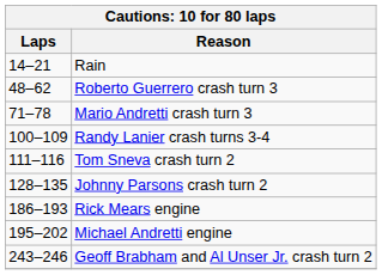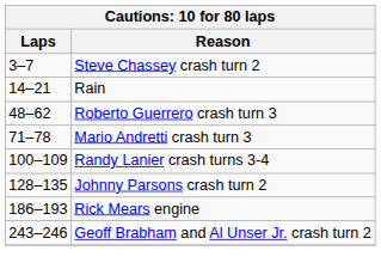+ row: 3–7 | Steve Chassey crash turn 2
- row: 111–116 | Tom Sneva crash turn 2
- row: 195–202 | Michael Andretti engine
